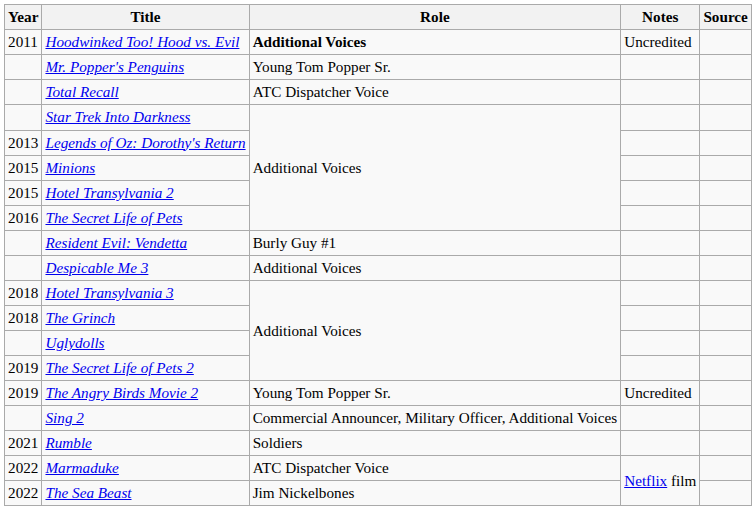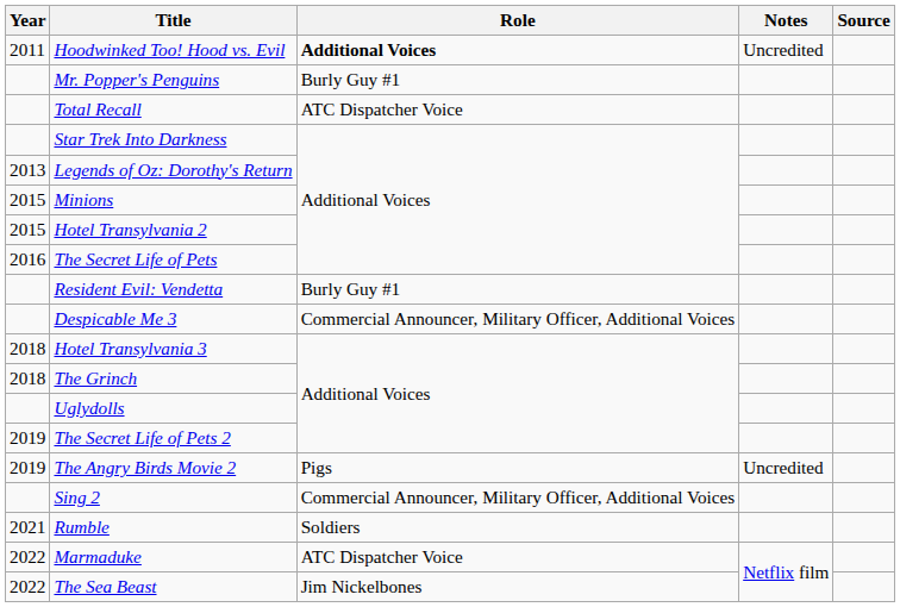Mr. Popper's Penguins | Role: Young Tom Popper Sr. -> Burly Guy #1
Despicable Me 3 | Role: Additional Voices -> Commercial Announcer, Military Officer, Additional Voices
The Angry Birds Movie 2 | Role: Young Tom Popper Sr. -> Pigs
